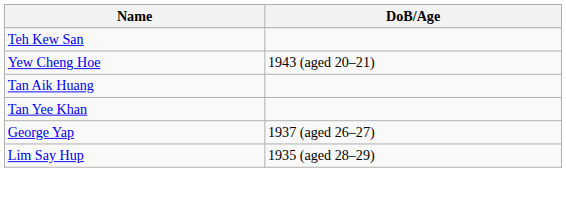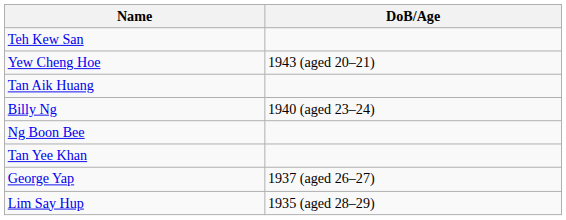+ row: Billy Ng | 1940 (aged 23–24)
+ row: Ng Boon Bee
